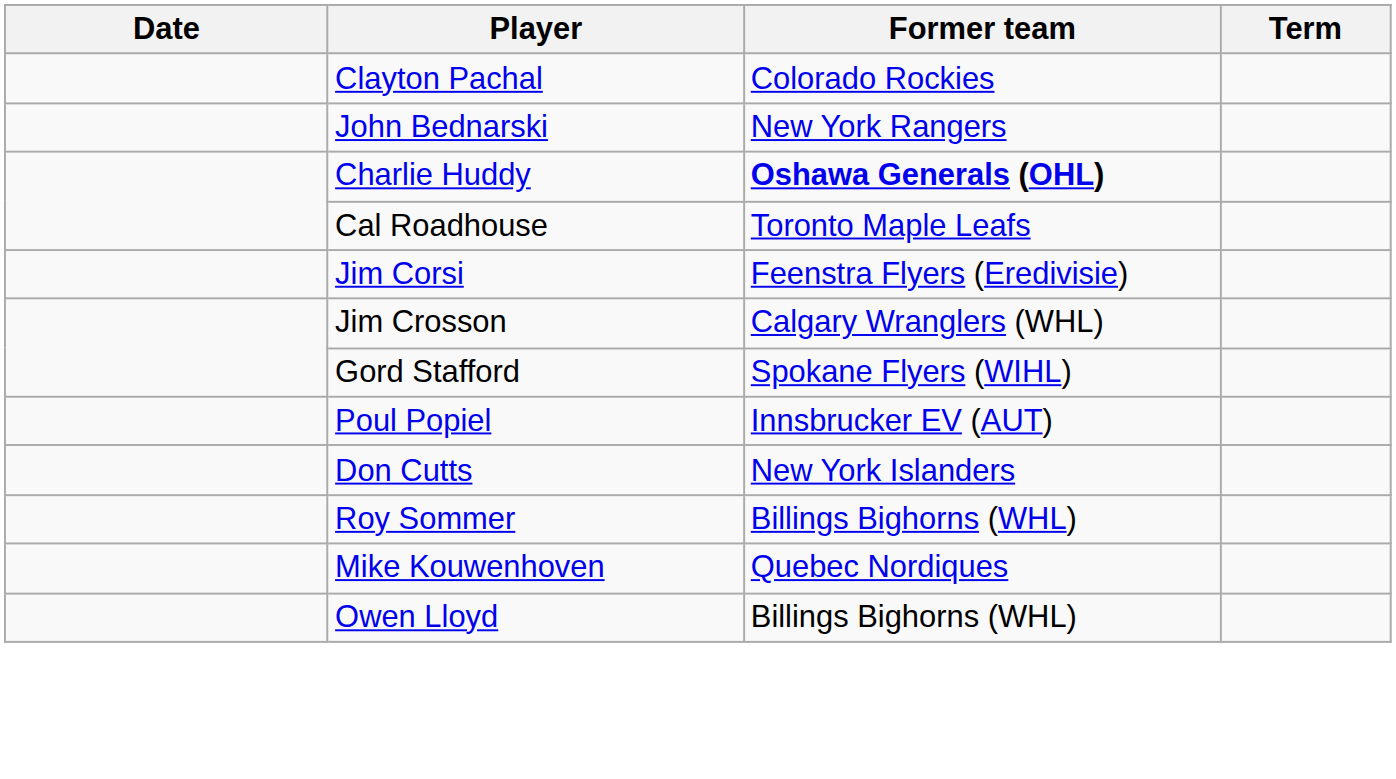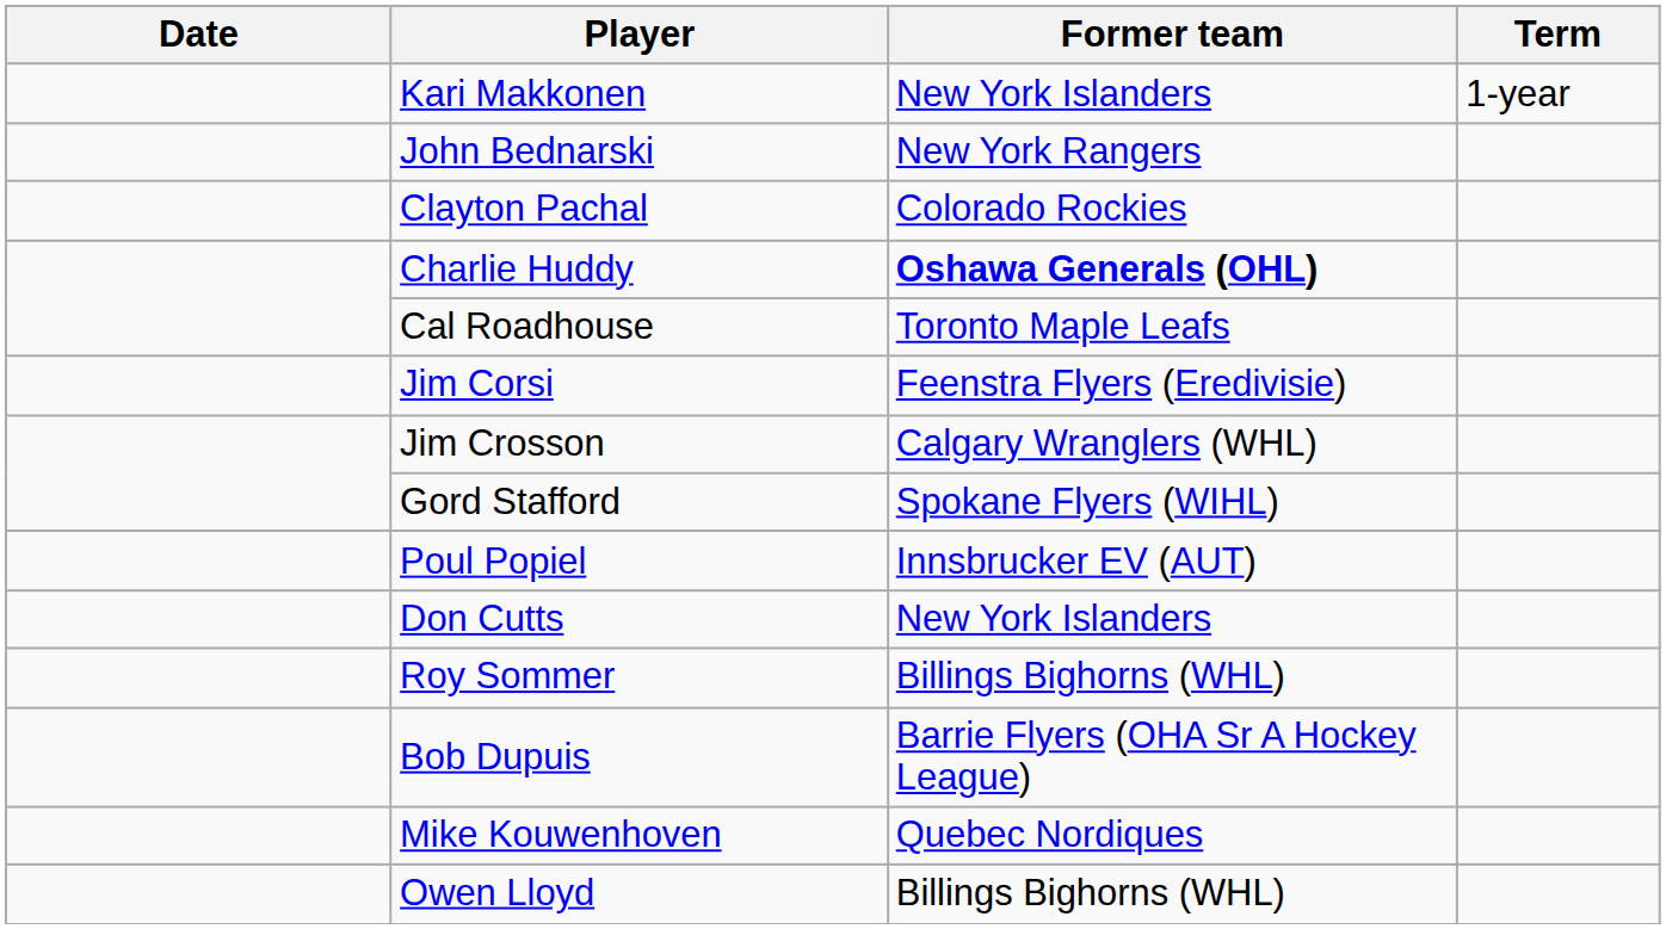+ row: Kari Makkonen | New York Islanders | 1-year
rows swapped: John Bednarski <-> Clayton Pachal
+ row: Bob Dupuis | Barrie Flyers (OHA Sr A Hockey League)
